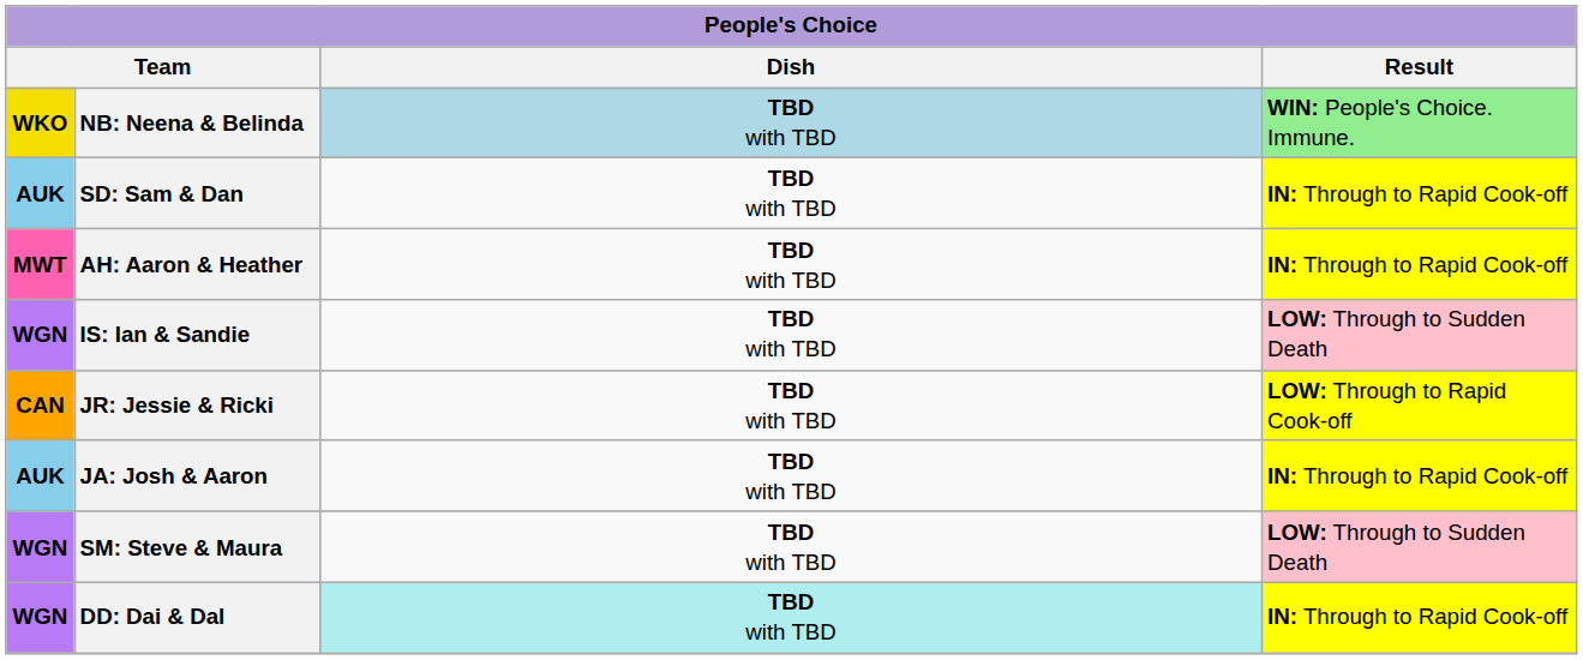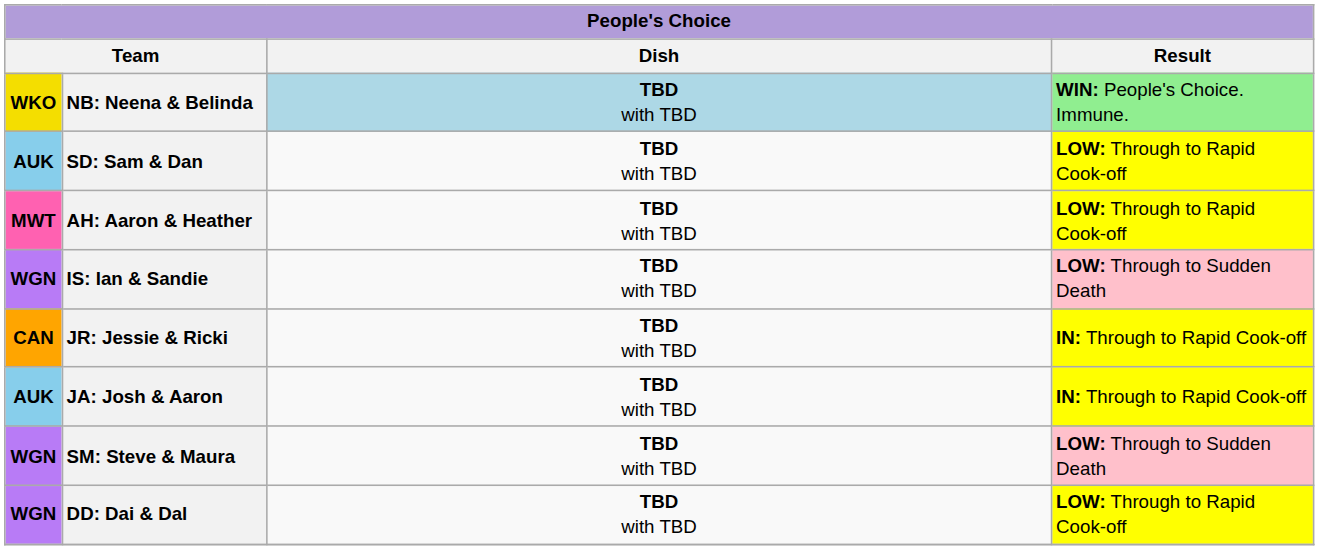SD: Sam & Dan | Result: IN: Through to Rapid Cook-off -> LOW: Through to Rapid Cook-off
AH: Aaron & Heather | Result: IN: Through to Rapid Cook-off -> LOW: Through to Rapid Cook-off
JR: Jessie & Ricki | Result: LOW: Through to Rapid Cook-off -> IN: Through to Rapid Cook-off
DD: Dai & Dal | Dish: paleturquoise background -> no background
DD: Dai & Dal | Result: IN: Through to Rapid Cook-off -> LOW: Through to Rapid Cook-off
